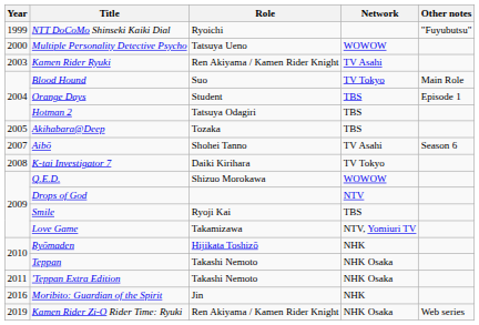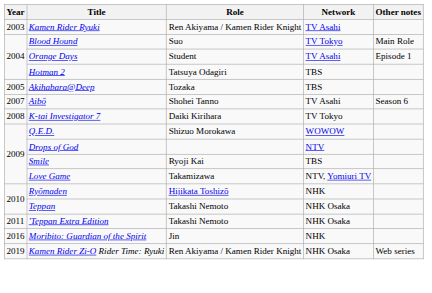- row: 1999 | NTT DoCoMo Shinseki Kaiki Dial | Ryoichi | "Fuyubutsu"
- row: 2000 | Multiple Personality Detective Psycho | Tatsuya Ueno | WOWOW
Orange Days | Network: TBS -> TV Asahi
